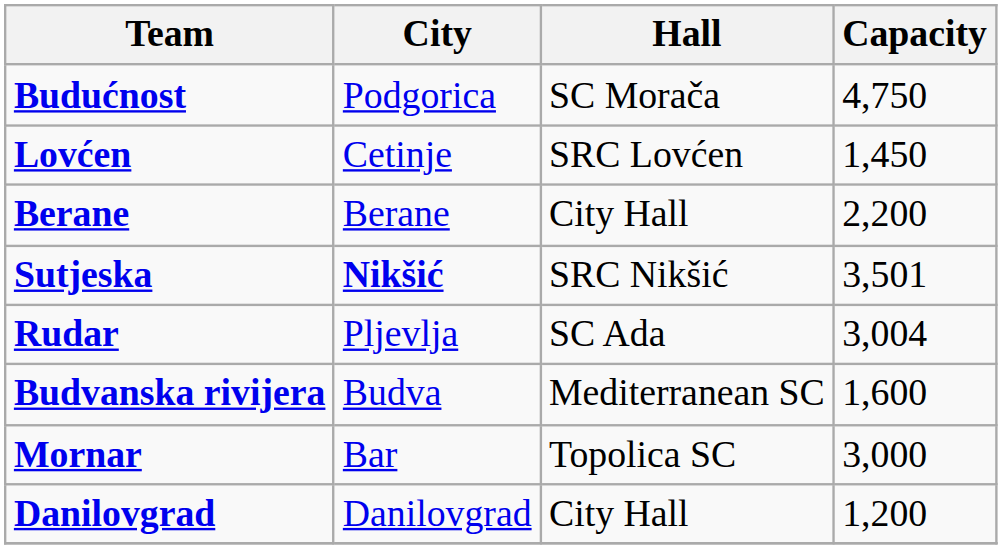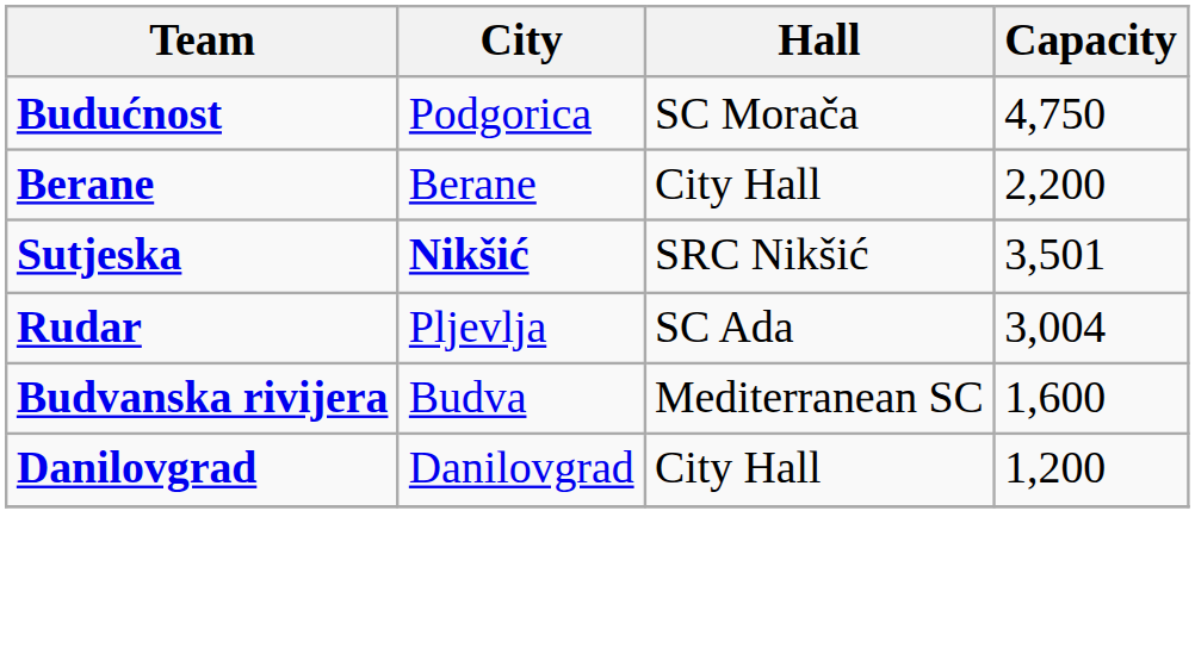- row: Lovćen | Cetinje | SRC Lovćen | 1,450
- row: Mornar | Bar | Topolica SC | 3,000
